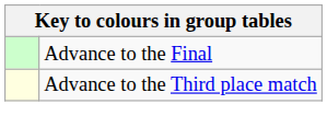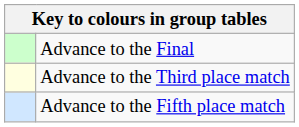+ row: Advance to the Fifth place match
